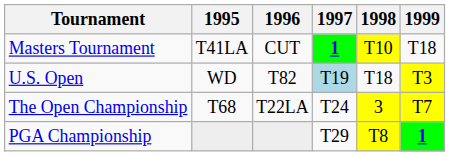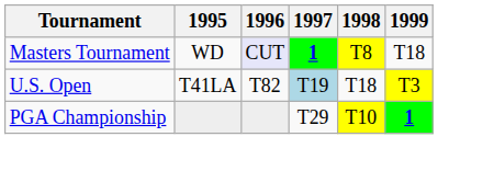Masters Tournament | 1995: T41LA -> WD
Masters Tournament | 1996: no background -> lavender background
Masters Tournament | 1998: T10 -> T8
U.S. Open | 1995: WD -> T41LA
- row: The Open Championship | T68 | T22LA | T24 | 3 | T7
PGA Championship | 1998: T8 -> T10
